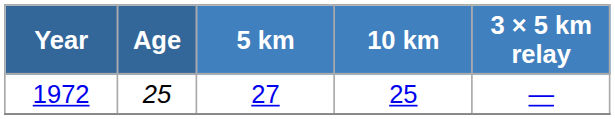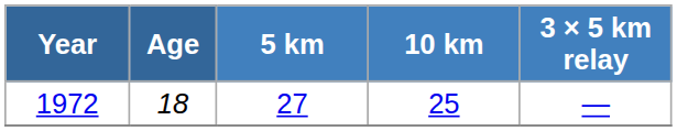1972 | Age: 25 -> 18
